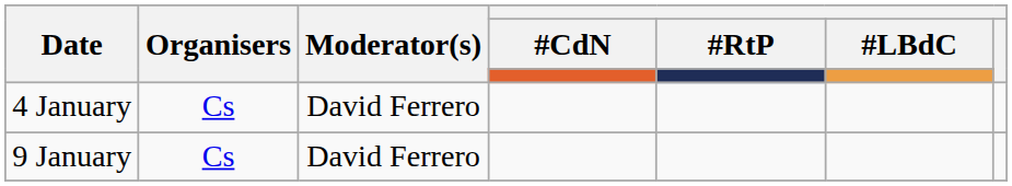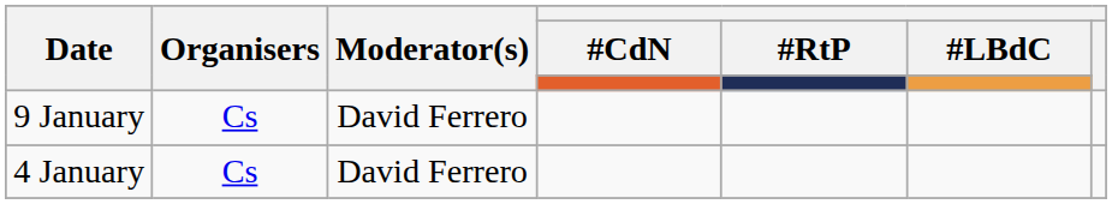rows swapped: 4 January <-> 9 January
